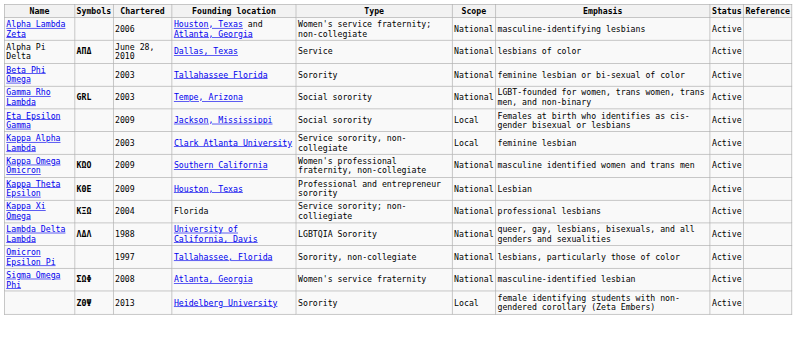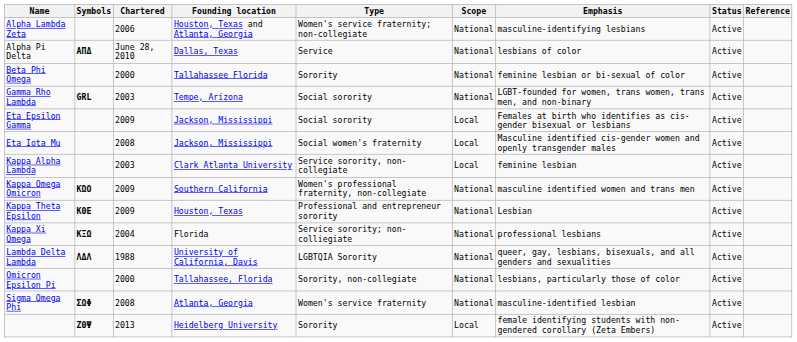Beta Phi Omega | Chartered: 2003 -> 2000
+ row: Eta Iota Mu | 2008 | Jackson, Mississippi | Social women's fraternity | Local | Masculine identified cis-gender women and openly transgender males | Active
Omicron Epsilon Pi | Chartered: 1997 -> 2000
